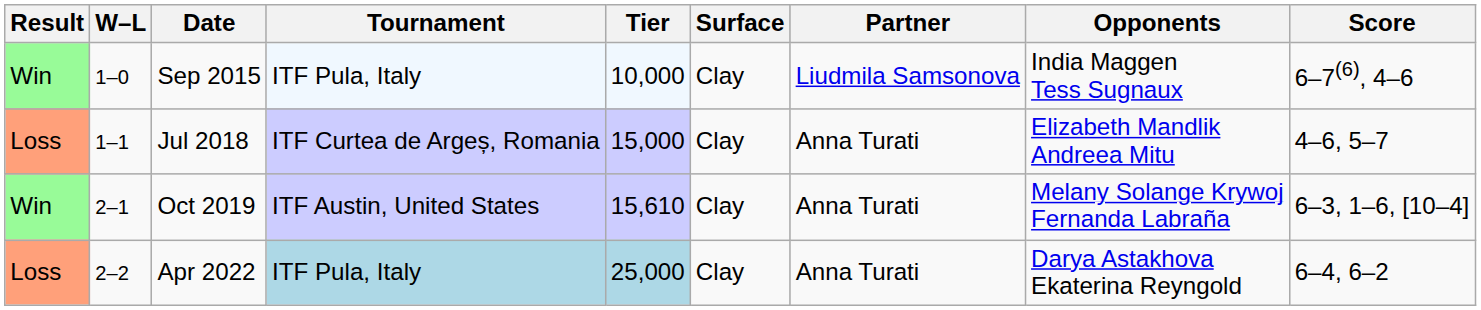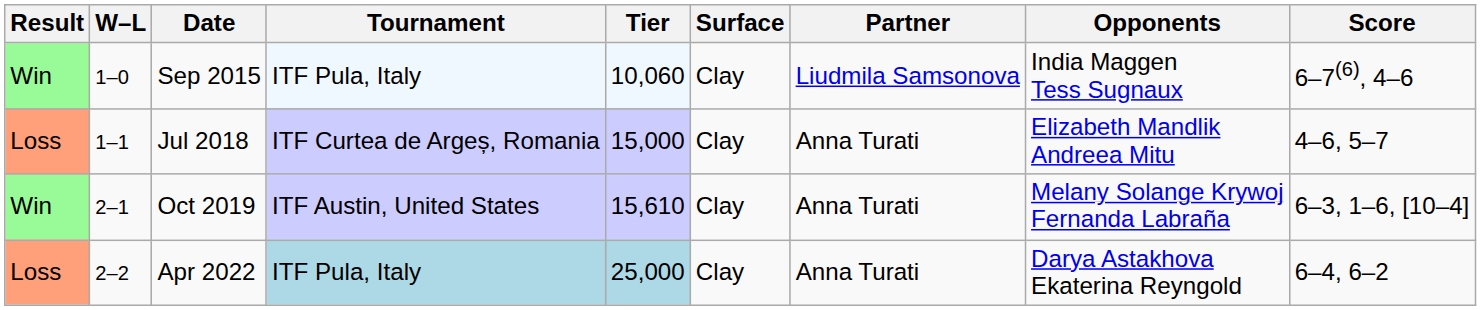Sep 2015 | Tier: 10,000 -> 10,060
